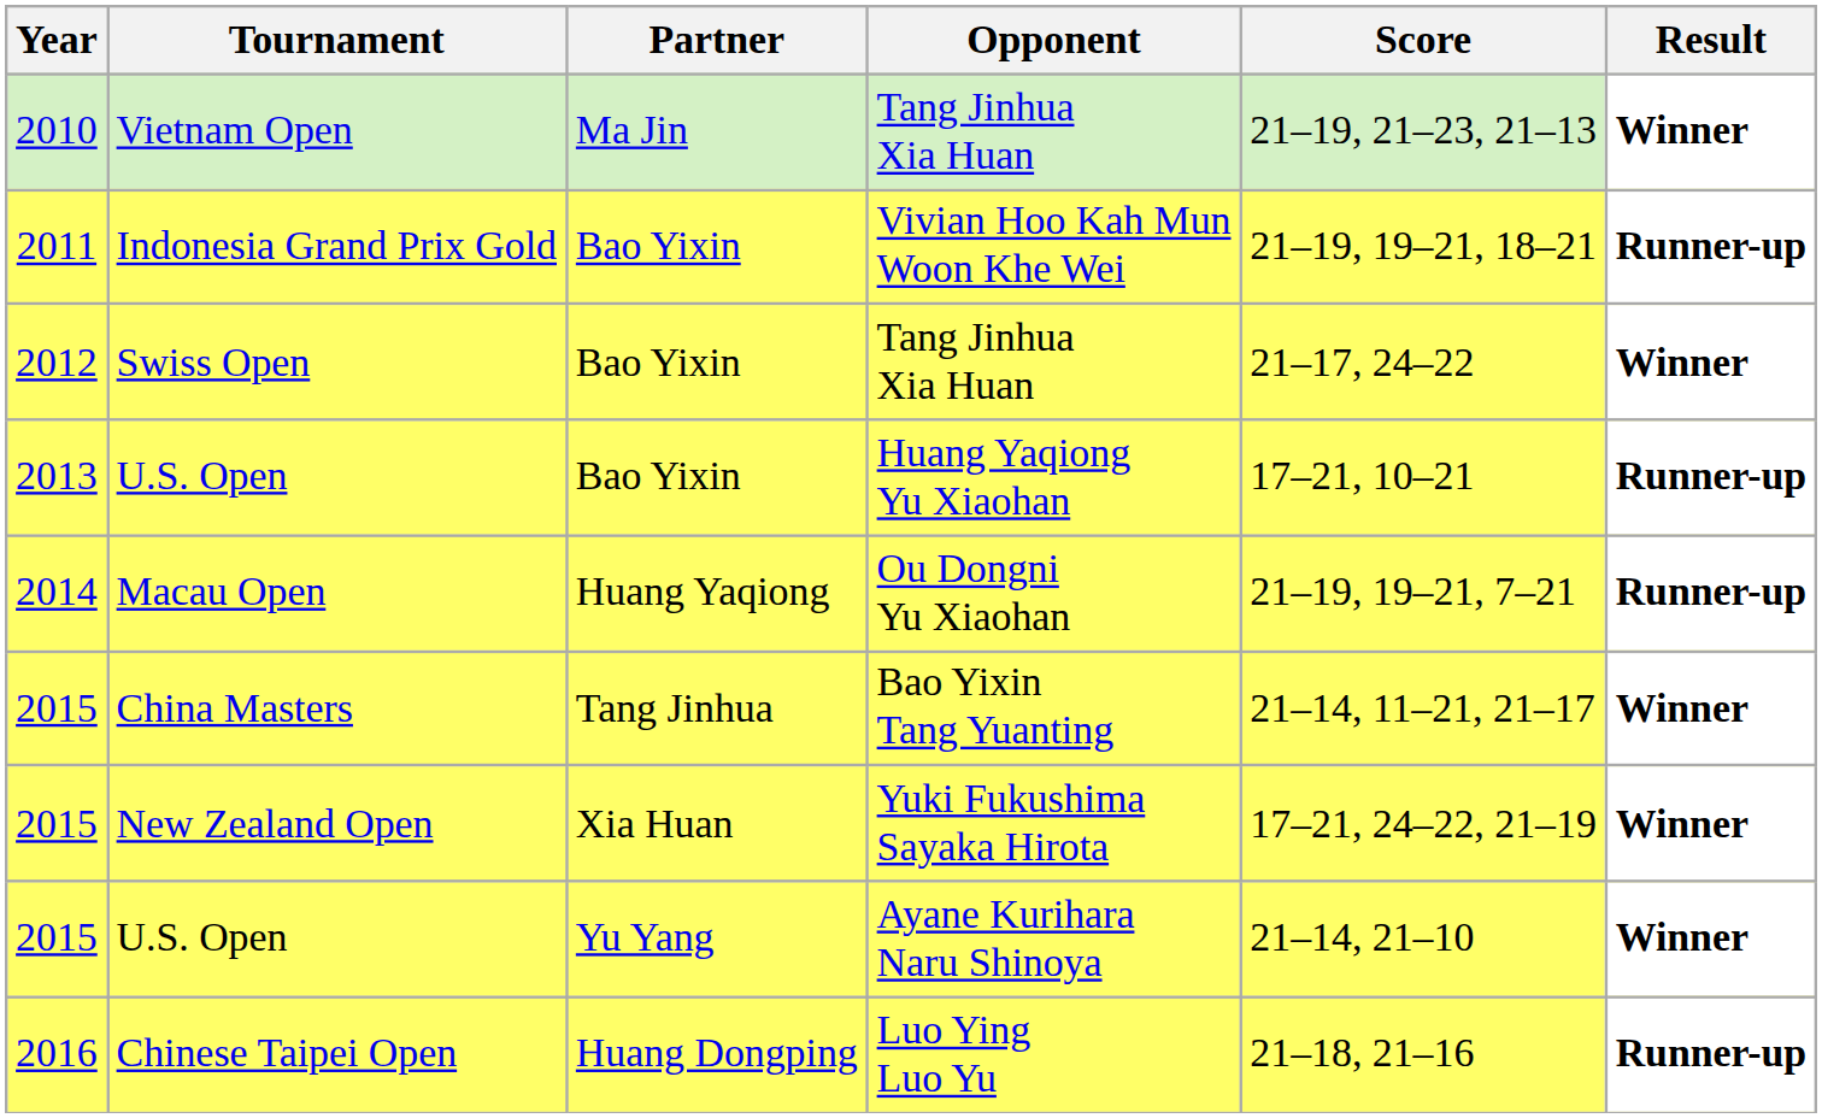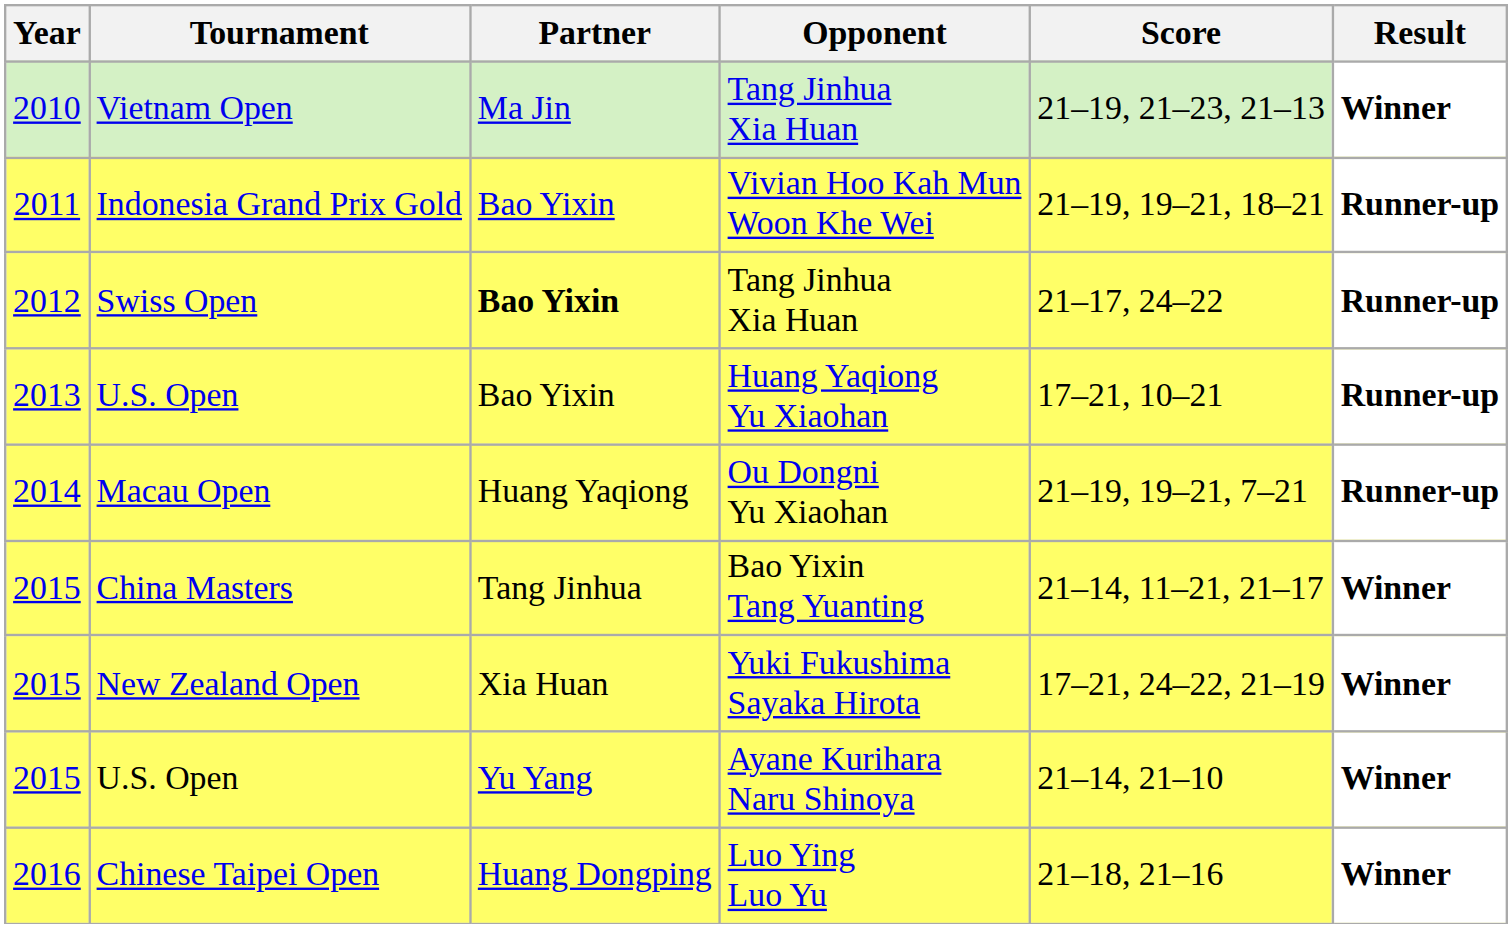Swiss Open | Partner: normal -> bold
Swiss Open | Result: Winner -> Runner-up
Chinese Taipei Open | Result: Runner-up -> Winner
